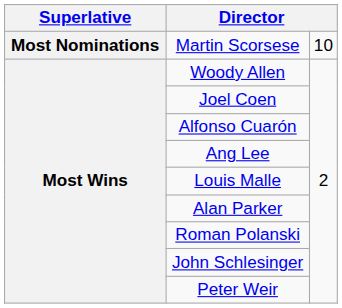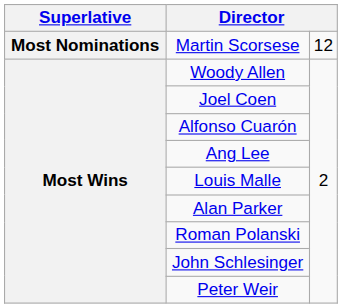Martin Scorsese | column 3: 10 -> 12
